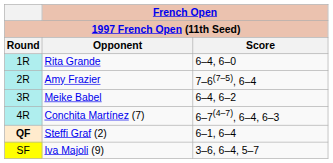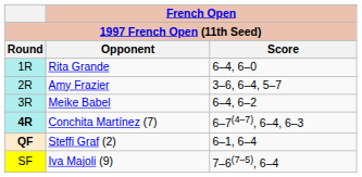Amy Frazier | French Open / Score: 7–6(7–5), 6–4 -> 3–6, 6–4, 5–7
Conchita Martínez (7) | Round: normal -> bold
Iva Majoli (9) | French Open / Score: 3–6, 6–4, 5–7 -> 7–6(7–5), 6–4
